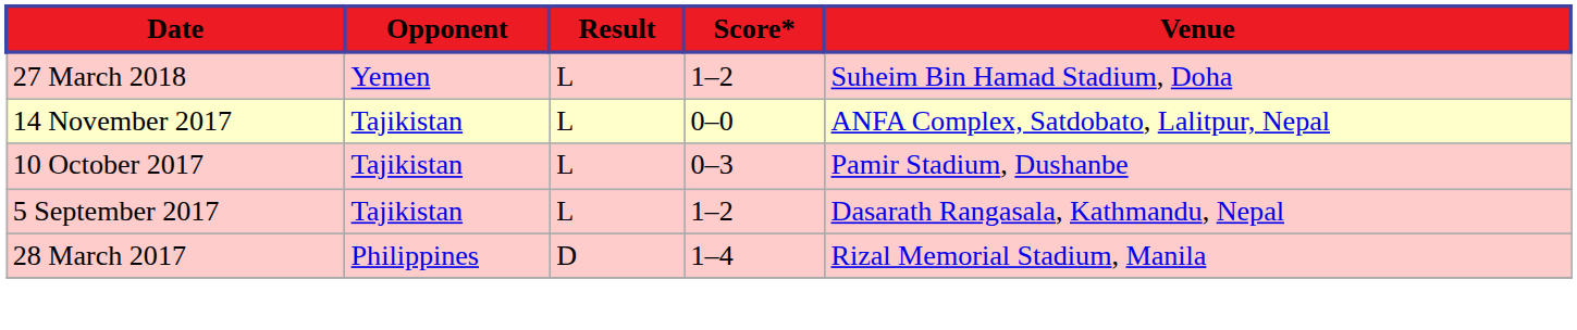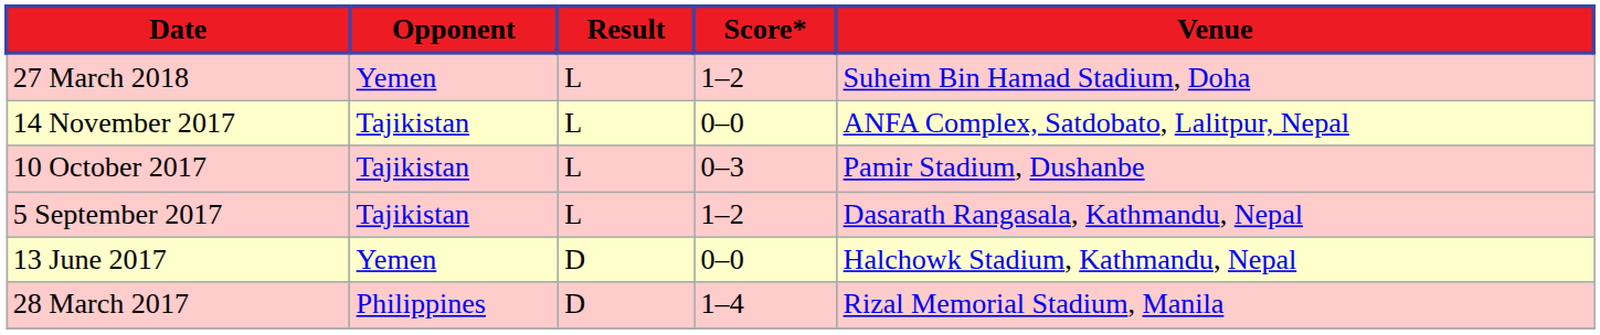+ row: 13 June 2017 | Yemen | D | 0–0 | Halchowk Stadium, Kathmandu, Nepal
